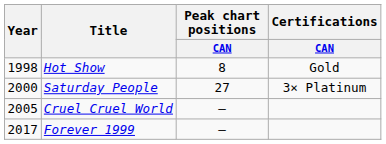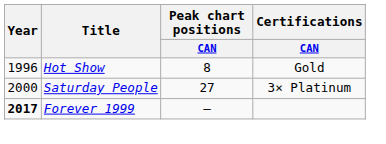Hot Show | Year: 1998 -> 1996
- row: 2005 | Cruel Cruel World | —
Forever 1999 | Year: normal -> bold
